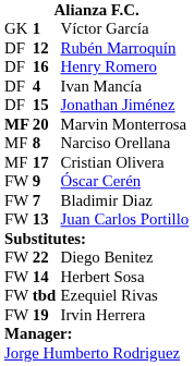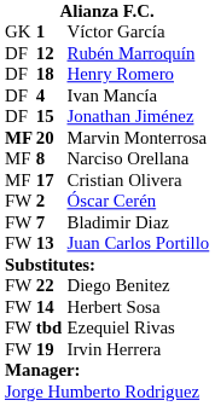Henry Romero | column 2: 16 -> 18
Óscar Cerén | column 2: 9 -> 2
